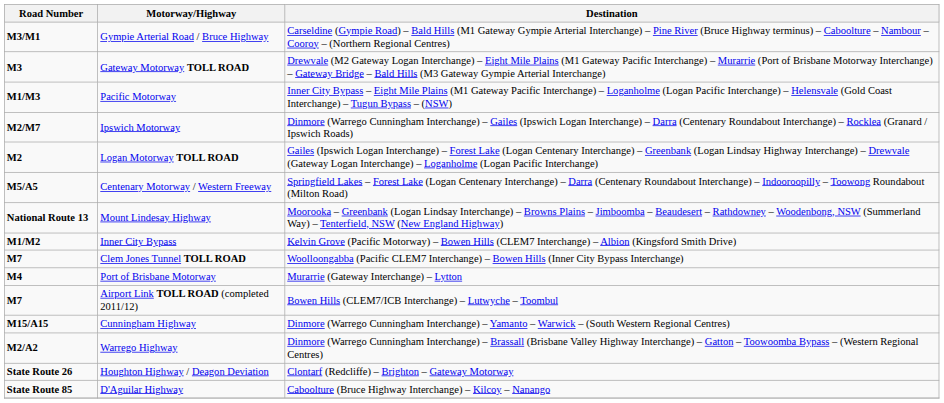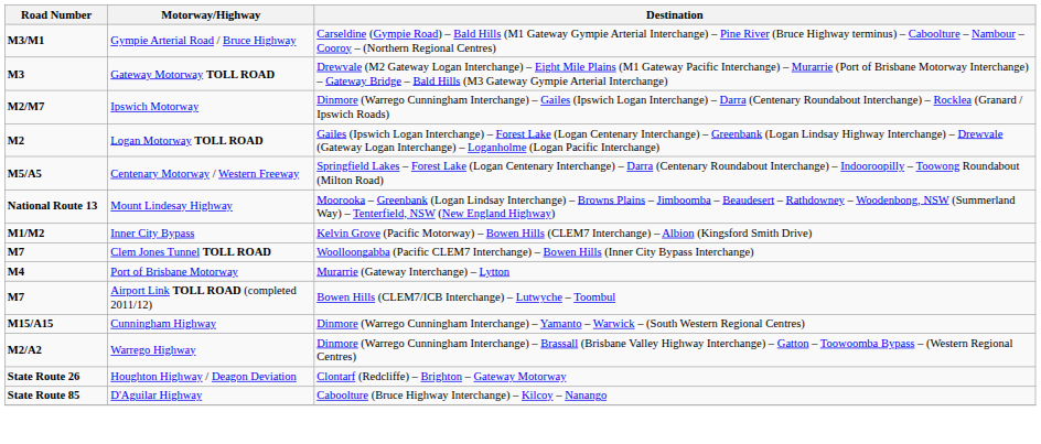- row: M1/M3 | Pacific Motorway | Inner City Bypass – Eight Mile Plains (M1 Gateway Pacific Interchange) – Loganholme (Logan Pacific Interchange) – Helensvale (Gold Coast Interchange) – Tugun Bypass – (NSW)
